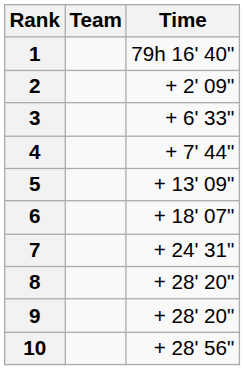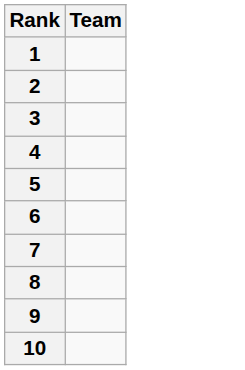- column: Time | 79h 16' 40" | + 2' 09" | + 6' 33" | + 7' 44" | + 13' 09" | + 18' 07" | + 24' 31" | + 28' 20" | + 28' 20" | + 28' 56"
